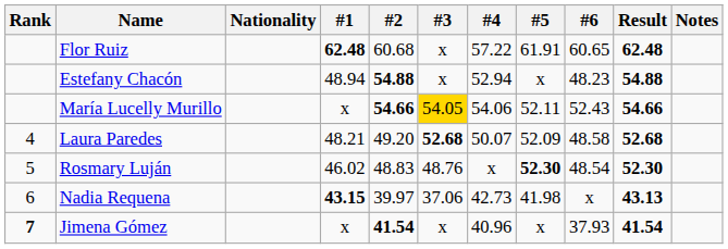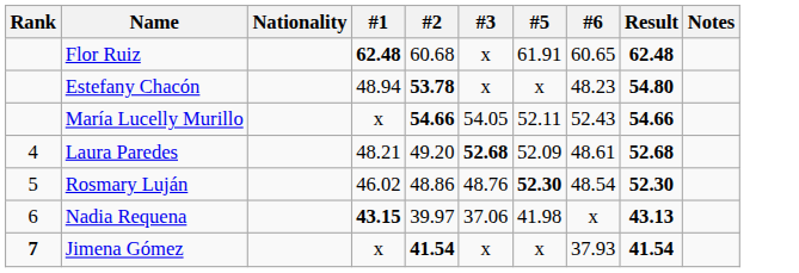- column: #4 | 57.22 | 52.94 | 54.06 | 50.07 | x | 42.73 | 40.96
Estefany Chacón | #2: 54.88 -> 53.78
Estefany Chacón | Result: 54.88 -> 54.80
María Lucelly Murillo | #3: gold background -> no background
Laura Paredes | #6: 48.58 -> 48.61
Rosmary Luján | #2: 48.83 -> 48.86
